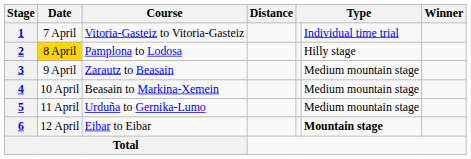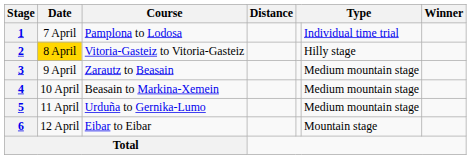1 | Course: Vitoria-Gasteiz to Vitoria-Gasteiz -> Pamplona to Lodosa
2 | Course: Pamplona to Lodosa -> Vitoria-Gasteiz to Vitoria-Gasteiz
6 | column 6: bold -> normal
